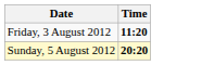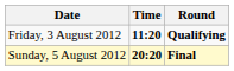+ column: Round | Qualifying | Final
